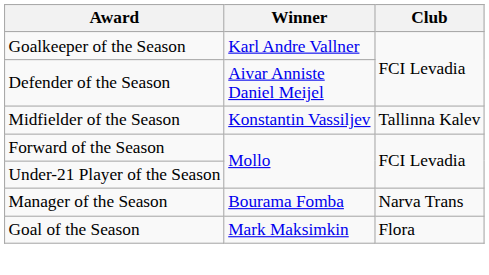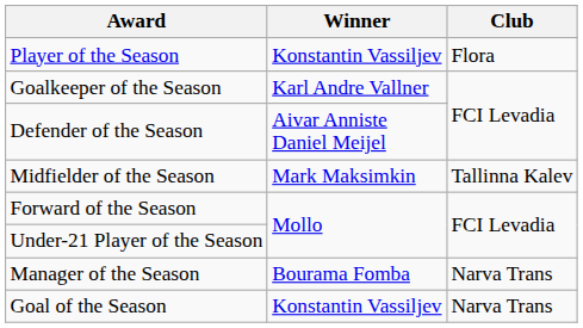+ row: Player of the Season | Konstantin Vassiljev | Flora
Midfielder of the Season | Winner: Konstantin Vassiljev -> Mark Maksimkin
Goal of the Season | Winner: Mark Maksimkin -> Konstantin Vassiljev
Goal of the Season | Club: Flora -> Narva Trans
